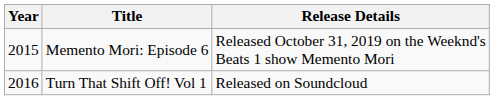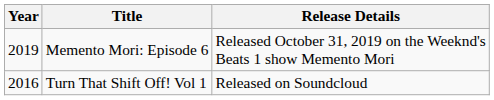Memento Mori: Episode 6 | Year: 2015 -> 2019
